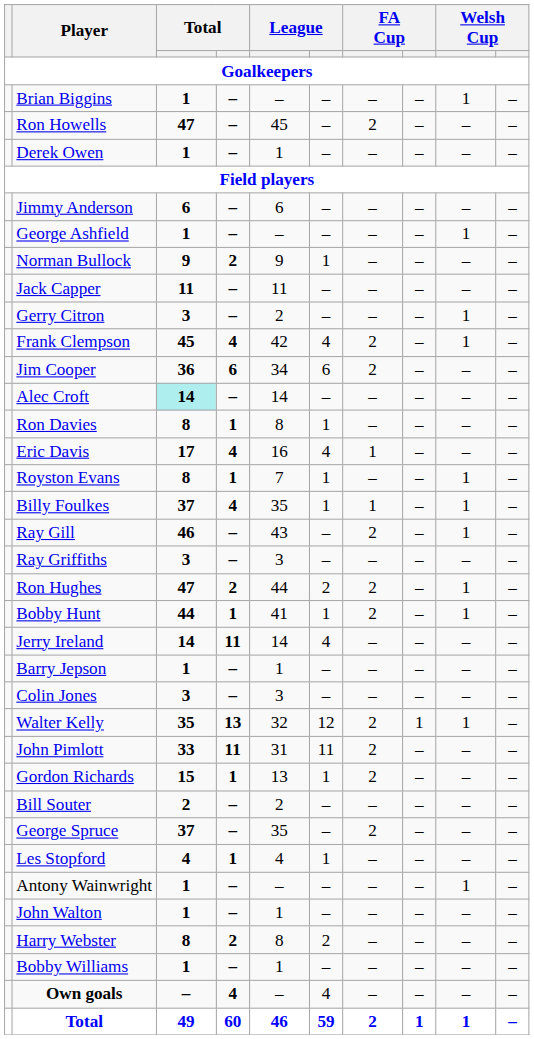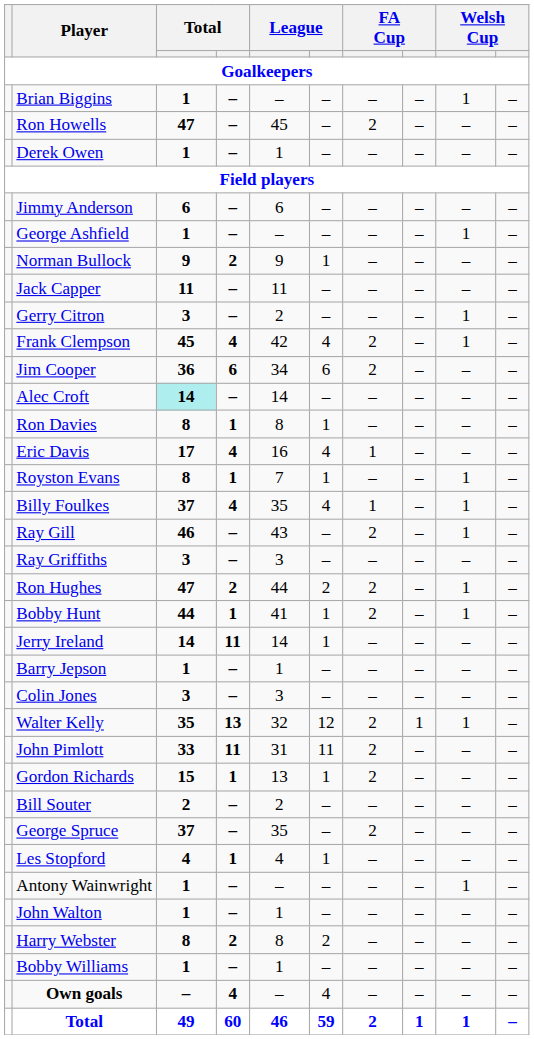Billy Foulkes | column 6: 1 -> 4
Jerry Ireland | column 6: 4 -> 1
